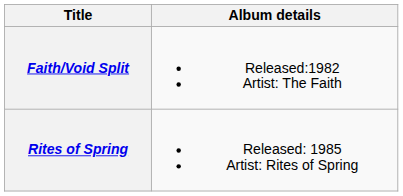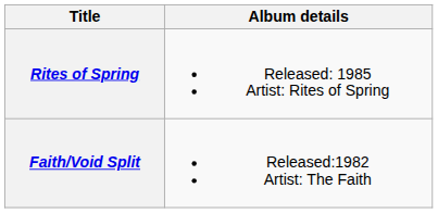rows swapped: Faith/Void Split <-> Rites of Spring
